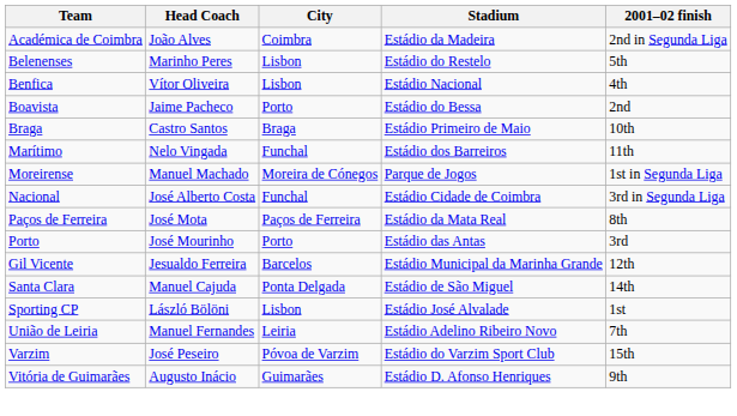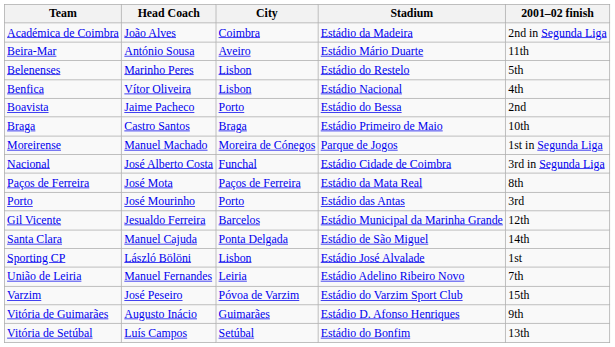+ row: Beira-Mar | António Sousa | Aveiro | Estádio Mário Duarte | 11th
- row: Marítimo | Nelo Vingada | Funchal | Estádio dos Barreiros | 11th
+ row: Vitória de Setúbal | Luís Campos | Setúbal | Estádio do Bonfim | 13th
